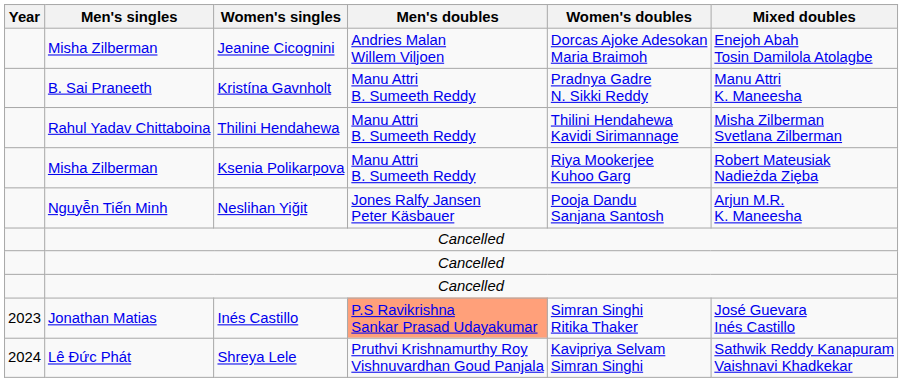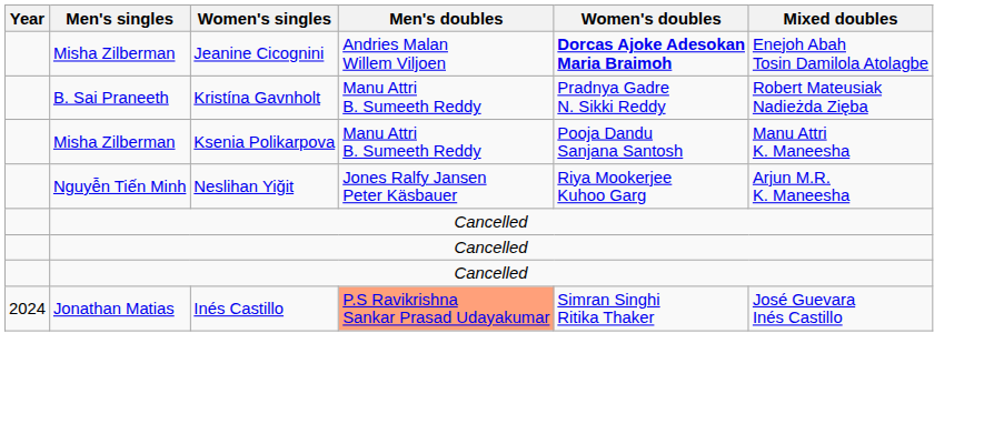Jeanine Cicognini | Women's doubles: normal -> bold
Kristína Gavnholt | Mixed doubles: Manu Attri K. Maneesha -> Robert Mateusiak Nadieżda Zięba
- row: Rahul Yadav Chittaboina | Thilini Hendahewa | Manu Attri B. Sumeeth Reddy | Thilini Hendahewa Kavidi Sirimannage | Misha Zilberman Svetlana Zilberman
Ksenia Polikarpova | Women's doubles: Riya Mookerjee Kuhoo Garg -> Pooja Dandu Sanjana Santosh
Ksenia Polikarpova | Mixed doubles: Robert Mateusiak Nadieżda Zięba -> Manu Attri K. Maneesha
Neslihan Yiğit | Women's doubles: Pooja Dandu Sanjana Santosh -> Riya Mookerjee Kuhoo Garg
Inés Castillo | Year: 2023 -> 2024
- row: 2024 | Lê Đức Phát | Shreya Lele | Pruthvi Krishnamurthy Roy Vishnuvardhan Goud Panjala | Kavipriya Selvam Simran Singhi | Sathwik Reddy Kanapuram Vaishnavi Khadkekar
